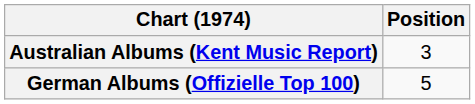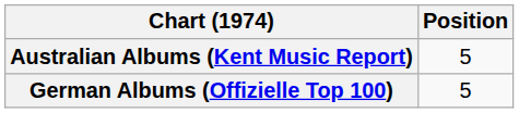Australian Albums (Kent Music Report) | Position: 3 -> 5
